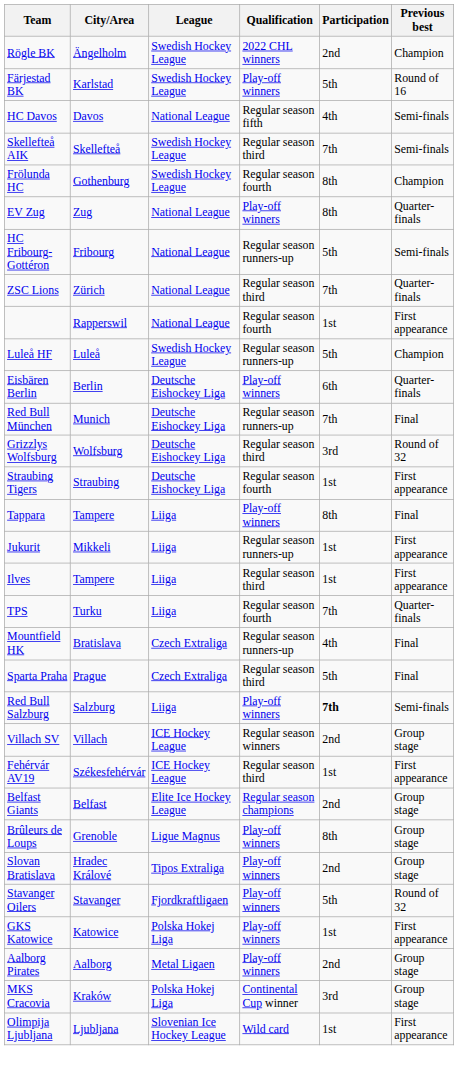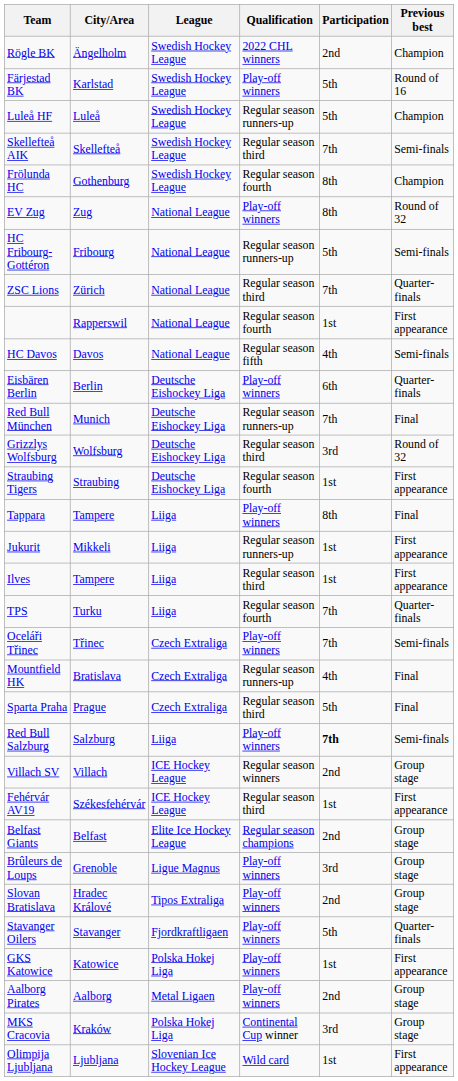rows swapped: Luleå HF <-> HC Davos
EV Zug | Previous best: Quarter-finals -> Round of 32
+ row: Oceláři Třinec | Třinec | Czech Extraliga | Play-off winners | 7th | Semi-finals
Brûleurs de Loups | Participation: 8th -> 3rd
Stavanger Oilers | Previous best: Round of 32 -> Quarter-finals
